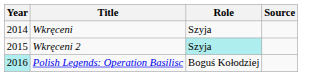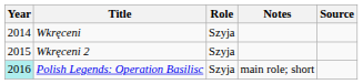+ column: Notes | main role; short
Wkręceni 2 | Role: paleturquoise background -> no background
Polish Legends: Operation Basilisc | Role: Boguś Kołodziej -> Szyja
